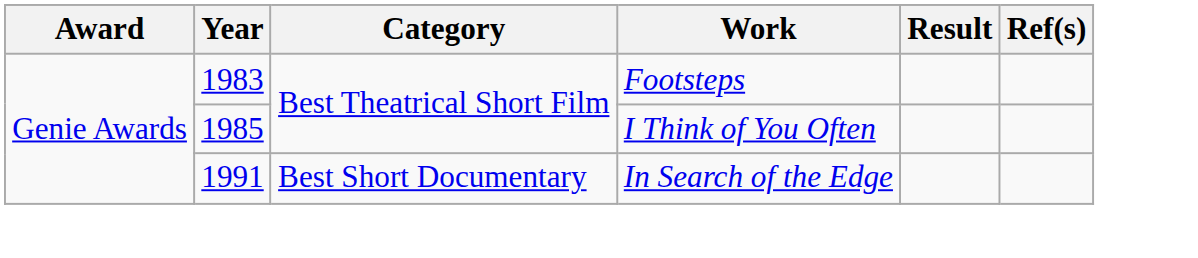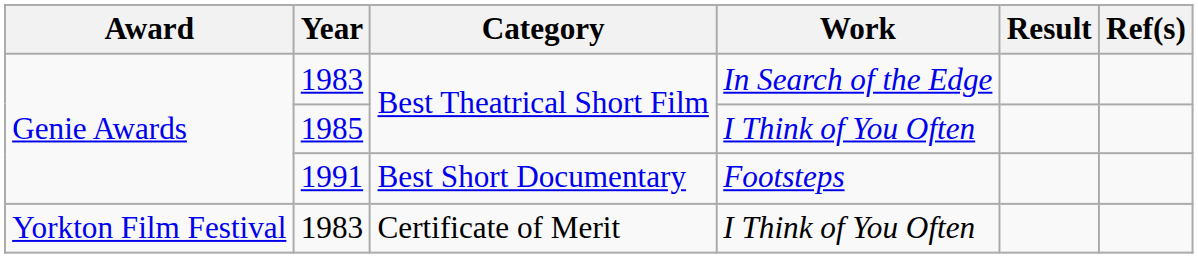1983 / Best Theatrical Short Film | Work: Footsteps -> In Search of the Edge
1991 | Work: In Search of the Edge -> Footsteps
+ row: Yorkton Film Festival | 1983 | Certificate of Merit | I Think of You Often
